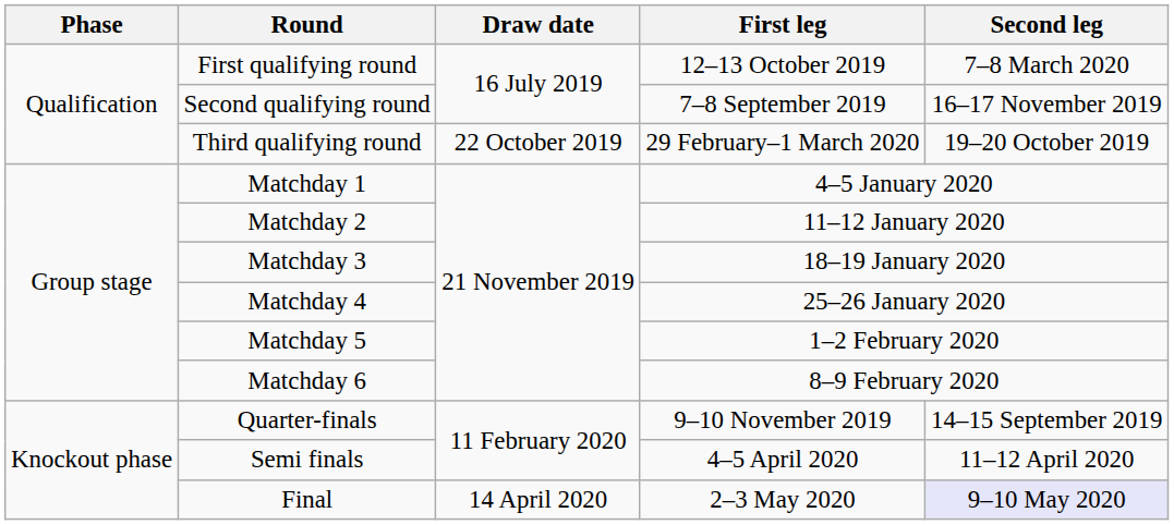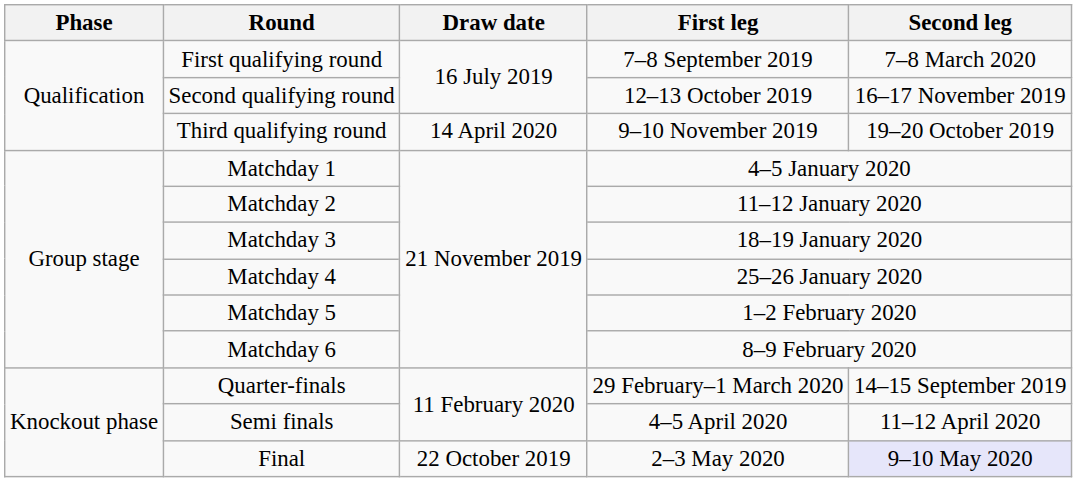First qualifying round | First leg: 12–13 October 2019 -> 7–8 September 2019
Second qualifying round | First leg: 7–8 September 2019 -> 12–13 October 2019
Third qualifying round | Draw date: 22 October 2019 -> 14 April 2020
Third qualifying round | First leg: 29 February–1 March 2020 -> 9–10 November 2019
Quarter-finals | First leg: 9–10 November 2019 -> 29 February–1 March 2020
Final | Draw date: 14 April 2020 -> 22 October 2019
